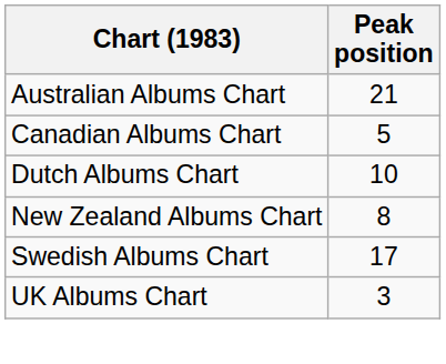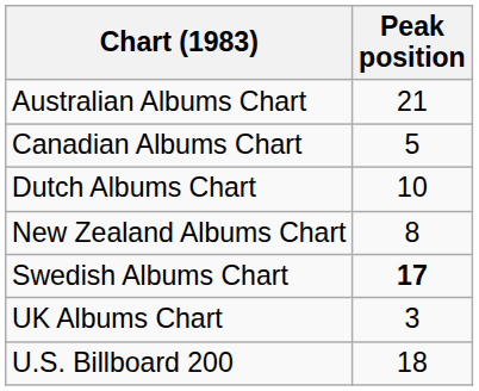Swedish Albums Chart | Peak position: normal -> bold
+ row: U.S. Billboard 200 | 18
